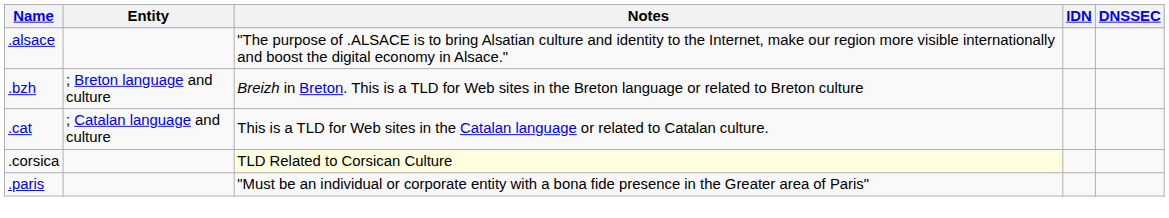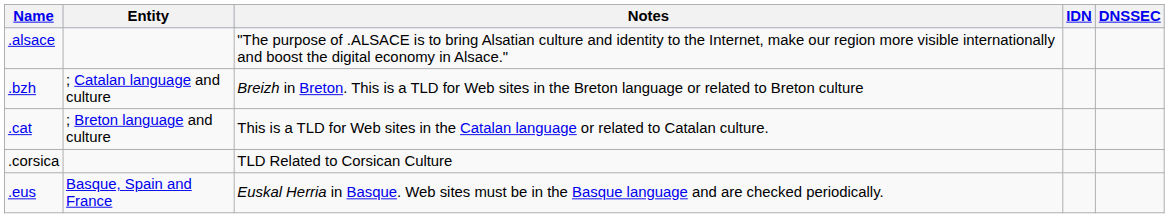.bzh | Entity: ; Breton language and culture -> ; Catalan language and culture
.cat | Entity: ; Catalan language and culture -> ; Breton language and culture
.corsica | Notes: lightyellow background -> no background
+ row: .eus | Basque, Spain and France | Euskal Herria in Basque. Web sites must be in the Basque language and are checked periodically.
- row: .paris | "Must be an individual or corporate entity with a bona fide presence in the Greater area of Paris"
